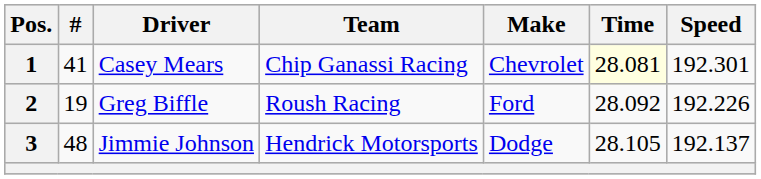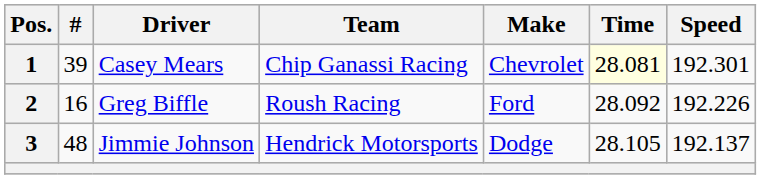1 | #: 41 -> 39
2 | #: 19 -> 16
